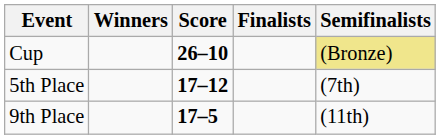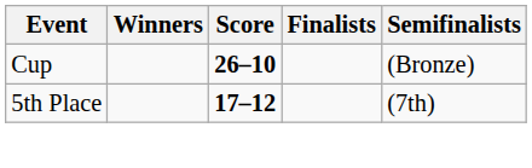Cup | Semifinalists: khaki background -> no background
- row: 9th Place | 17–5 | (11th)
